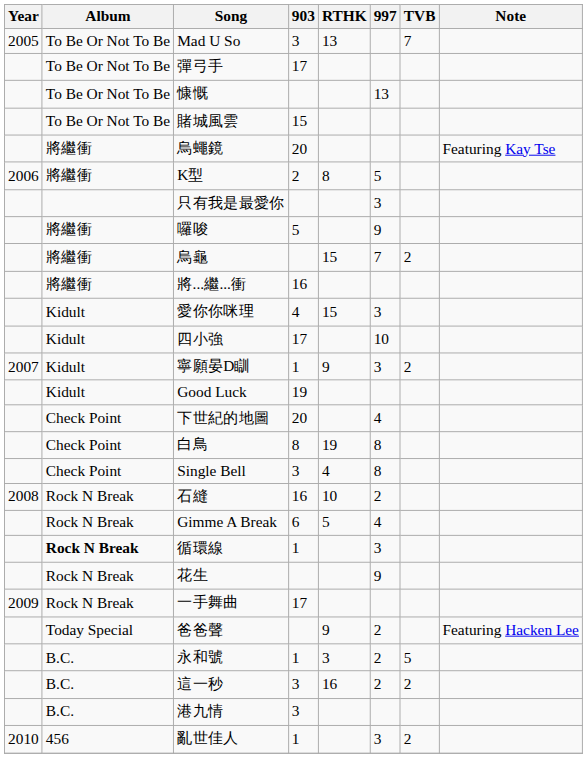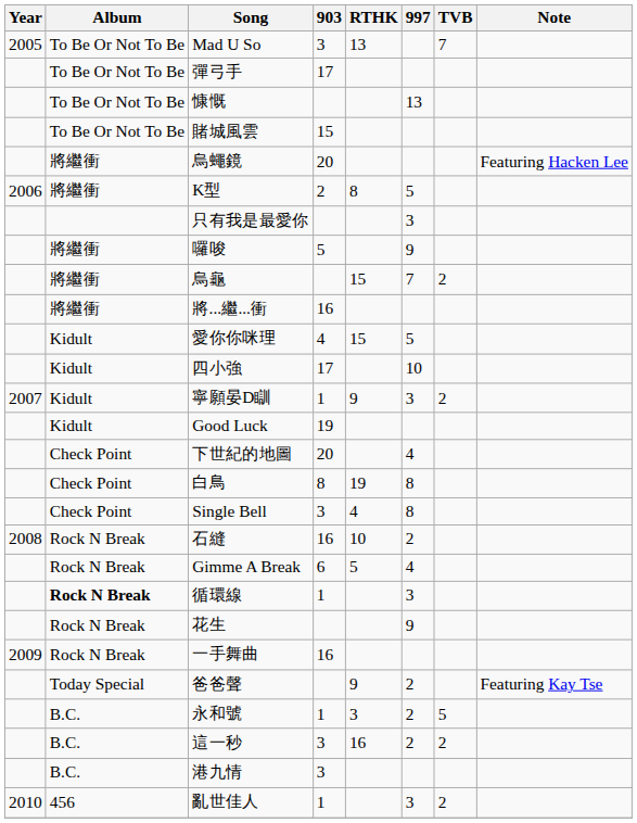烏蠅鏡 | Note: Featuring Kay Tse -> Featuring Hacken Lee
愛你你咪理 | 997: 3 -> 5
一手舞曲 | 903: 17 -> 16
爸爸聲 | Note: Featuring Hacken Lee -> Featuring Kay Tse
